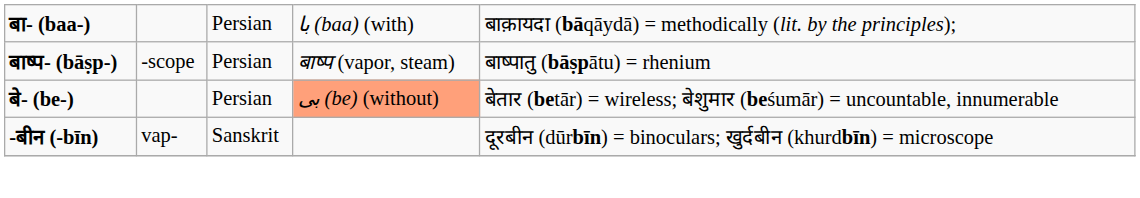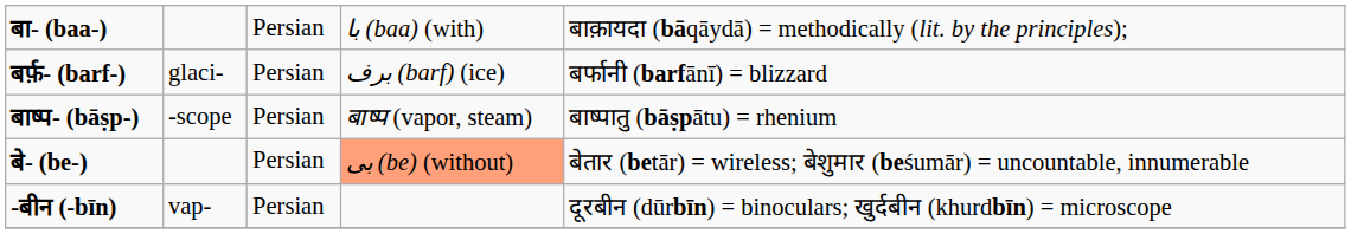+ row: बर्फ़- (barf-) | glaci- | Persian | برف (barf) (ice) | बर्फानी (barfānī) = blizzard
-बीन (-bīn) | column 3: Sanskrit -> Persian
